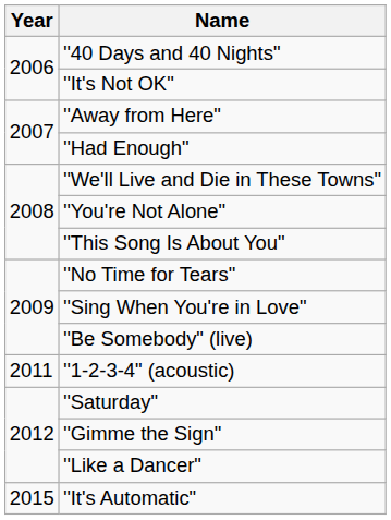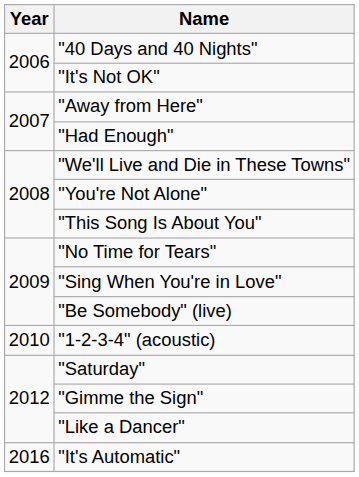"1-2-3-4" (acoustic) | Year: 2011 -> 2010
"It's Automatic" | Year: 2015 -> 2016
